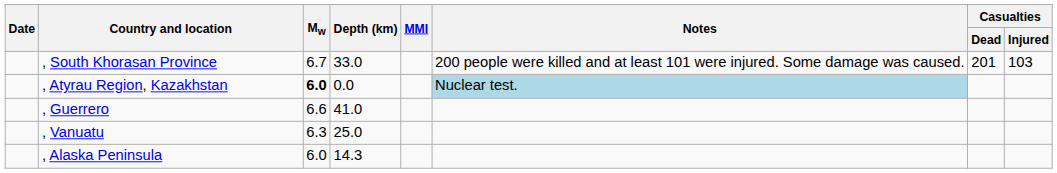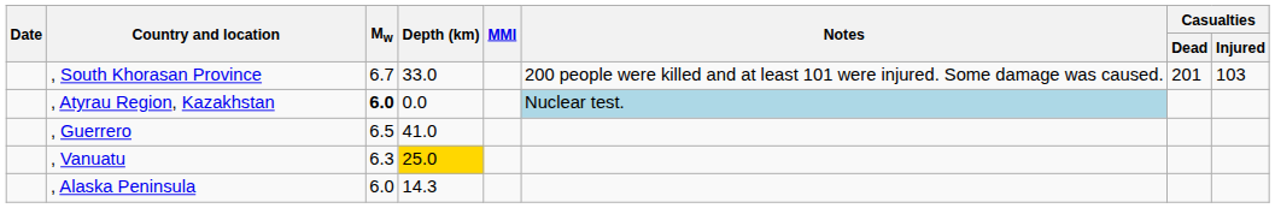, Guerrero | Mw: 6.6 -> 6.5
, Vanuatu | Depth (km): no background -> gold background
